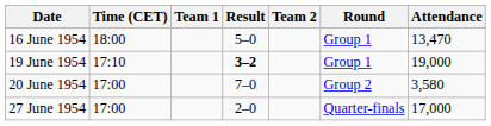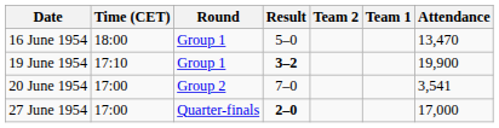columns swapped: Team 1 <-> Round
19 June 1954 | Attendance: 19,000 -> 19,900
20 June 1954 | Attendance: 3,580 -> 3,541
27 June 1954 | Result: normal -> bold
